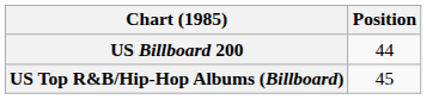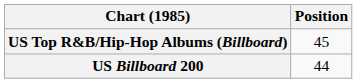rows swapped: US Billboard 200 <-> US Top R&B/Hip-Hop Albums (Billboard)
